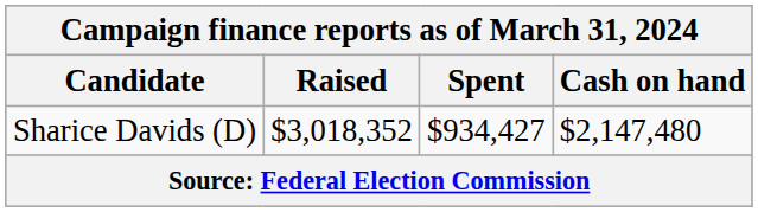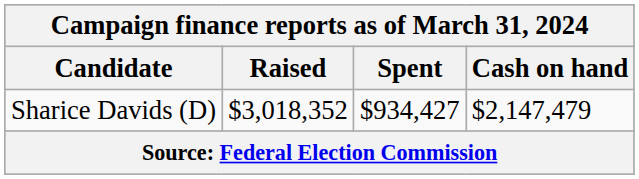Sharice Davids (D) | Cash on hand: $2,147,480 -> $2,147,479
